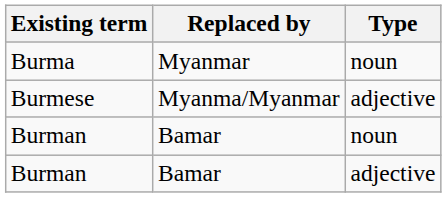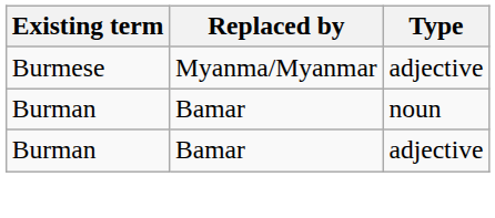- row: Burma | Myanmar | noun
